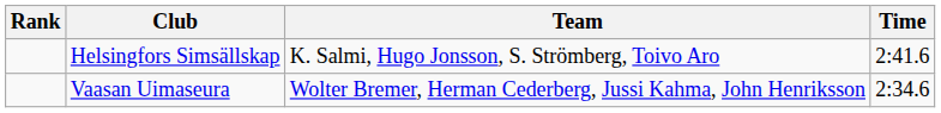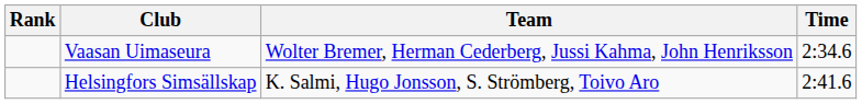rows swapped: Vaasan Uimaseura <-> Helsingfors Simsällskap
